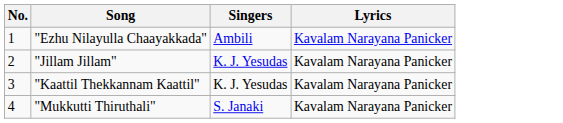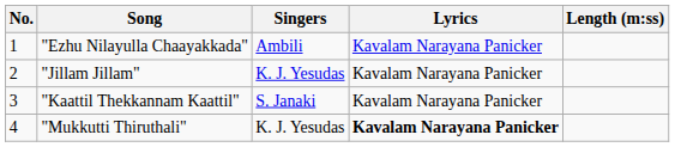+ column: Length (m:ss)
"Kaattil Thekkannam Kaattil" | Singers: K. J. Yesudas -> S. Janaki
"Mukkutti Thiruthali" | Singers: S. Janaki -> K. J. Yesudas
"Mukkutti Thiruthali" | Lyrics: normal -> bold
